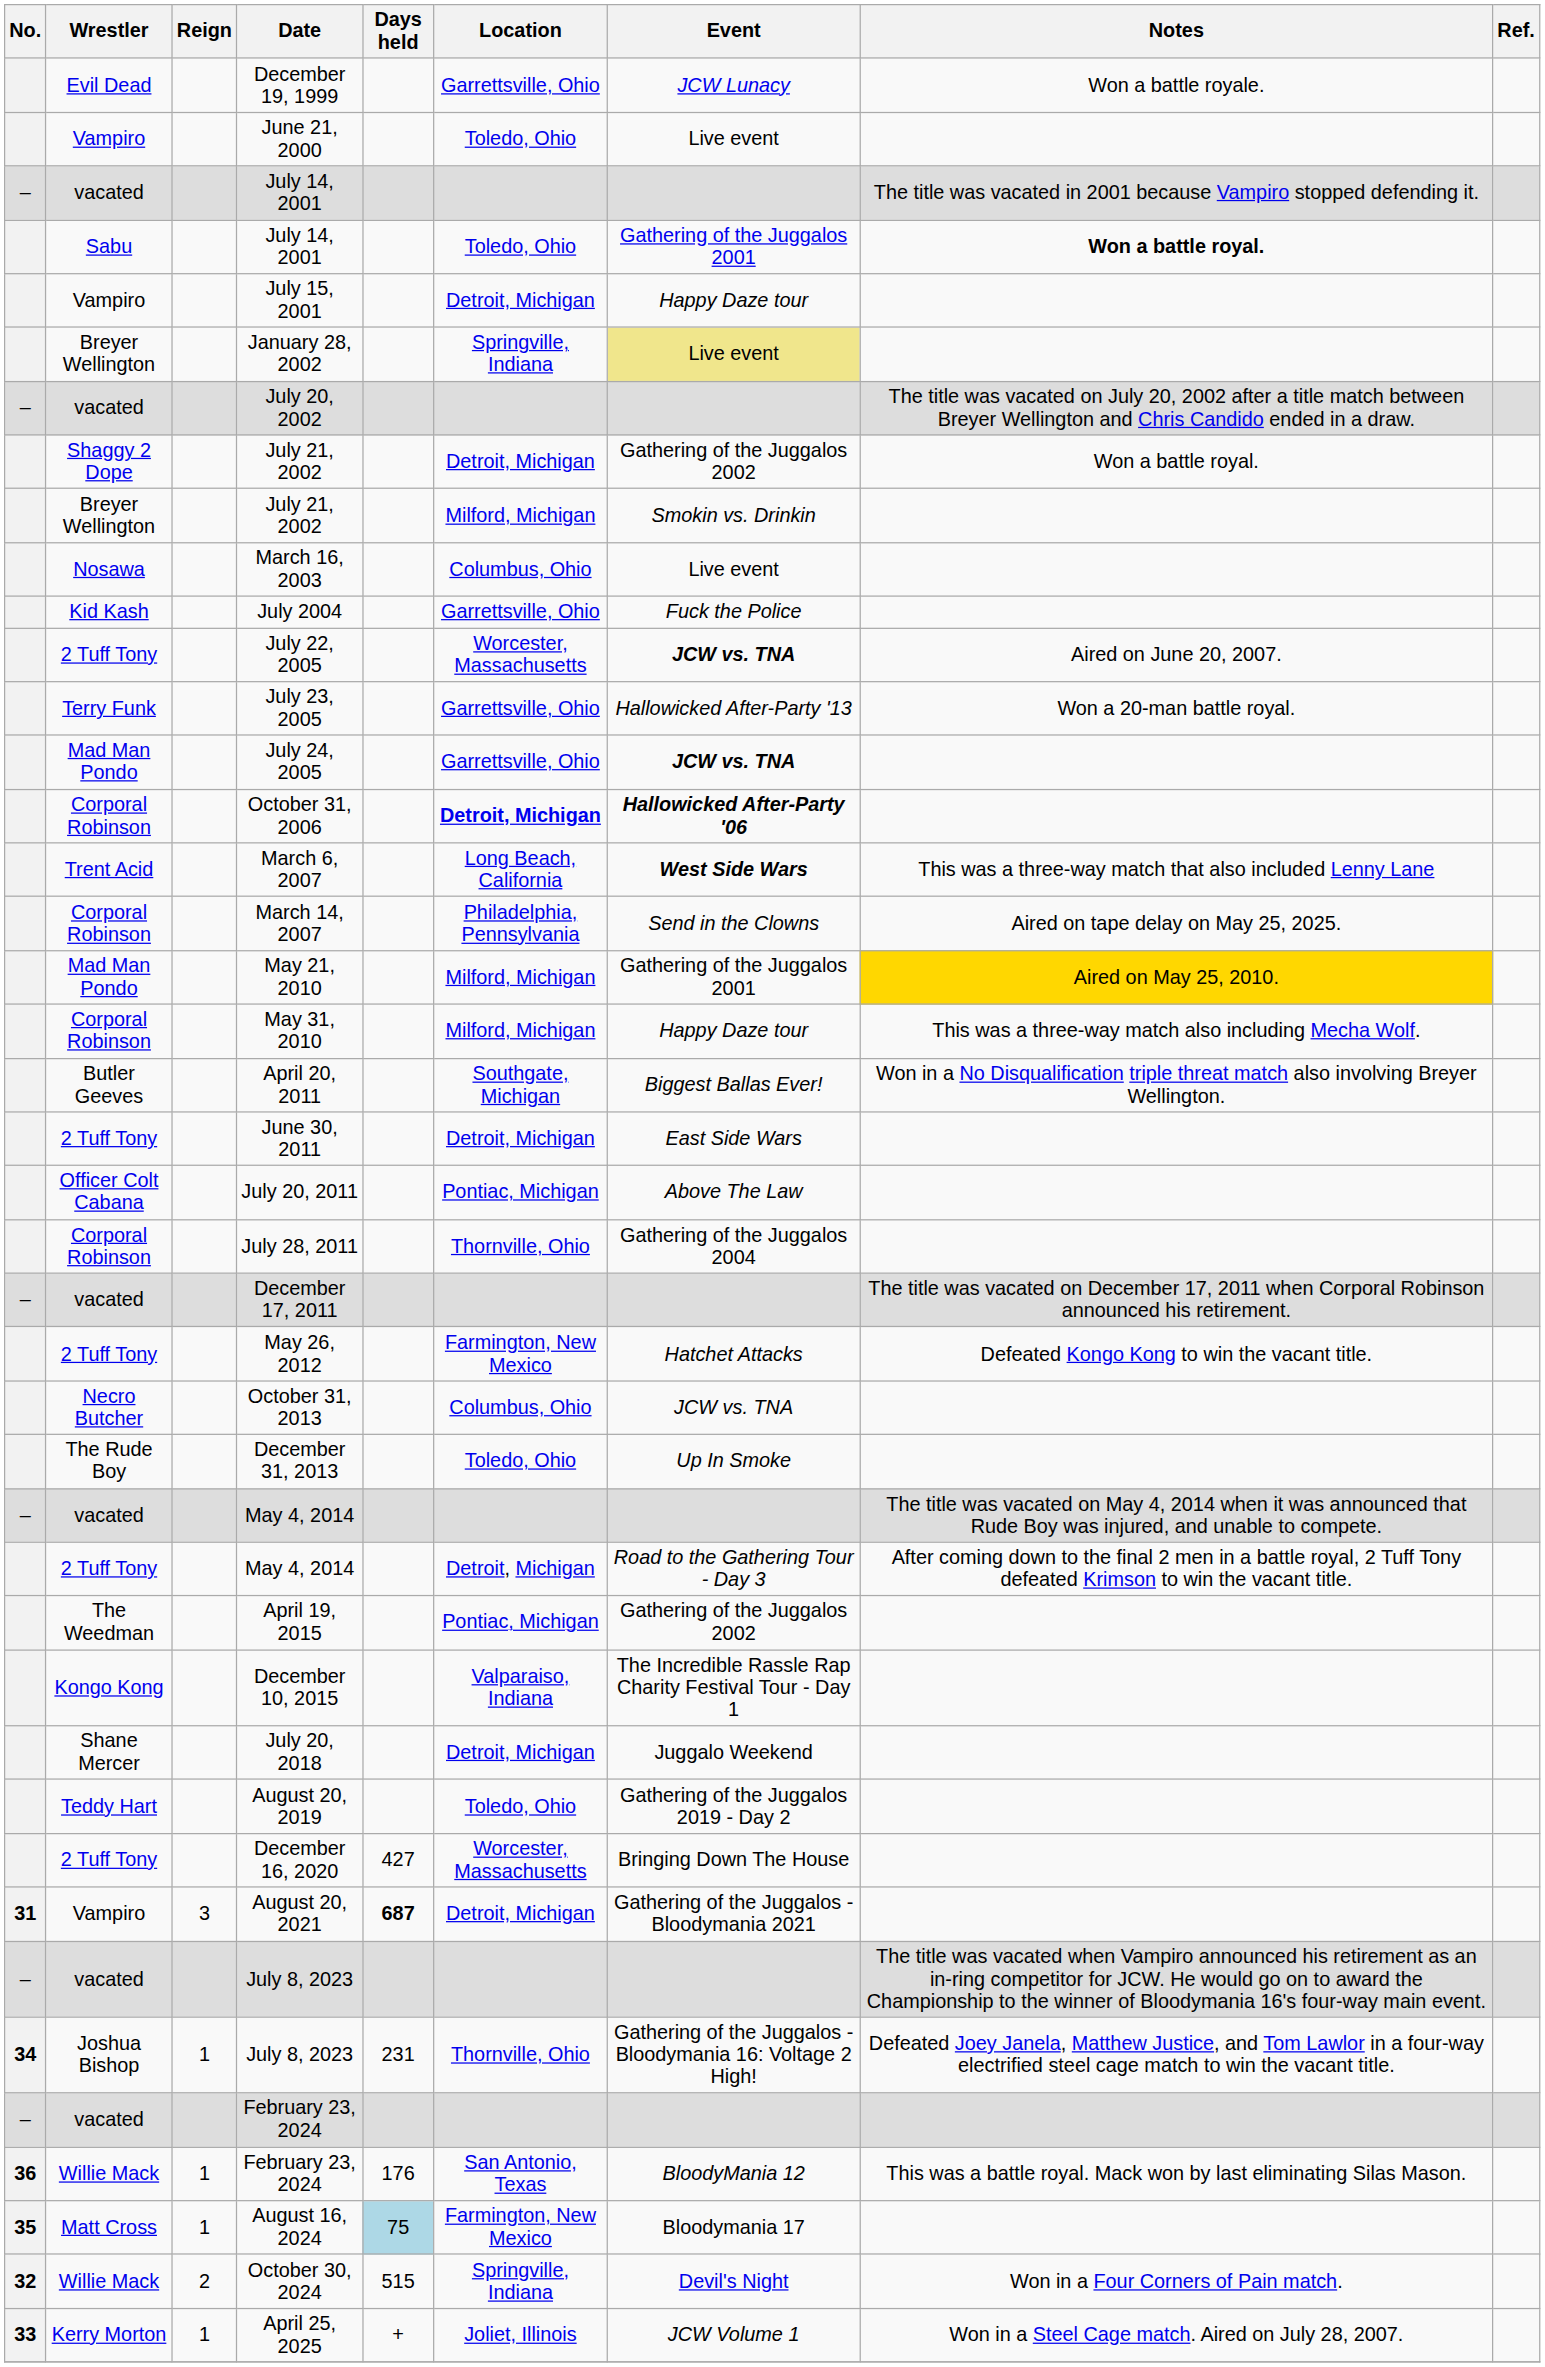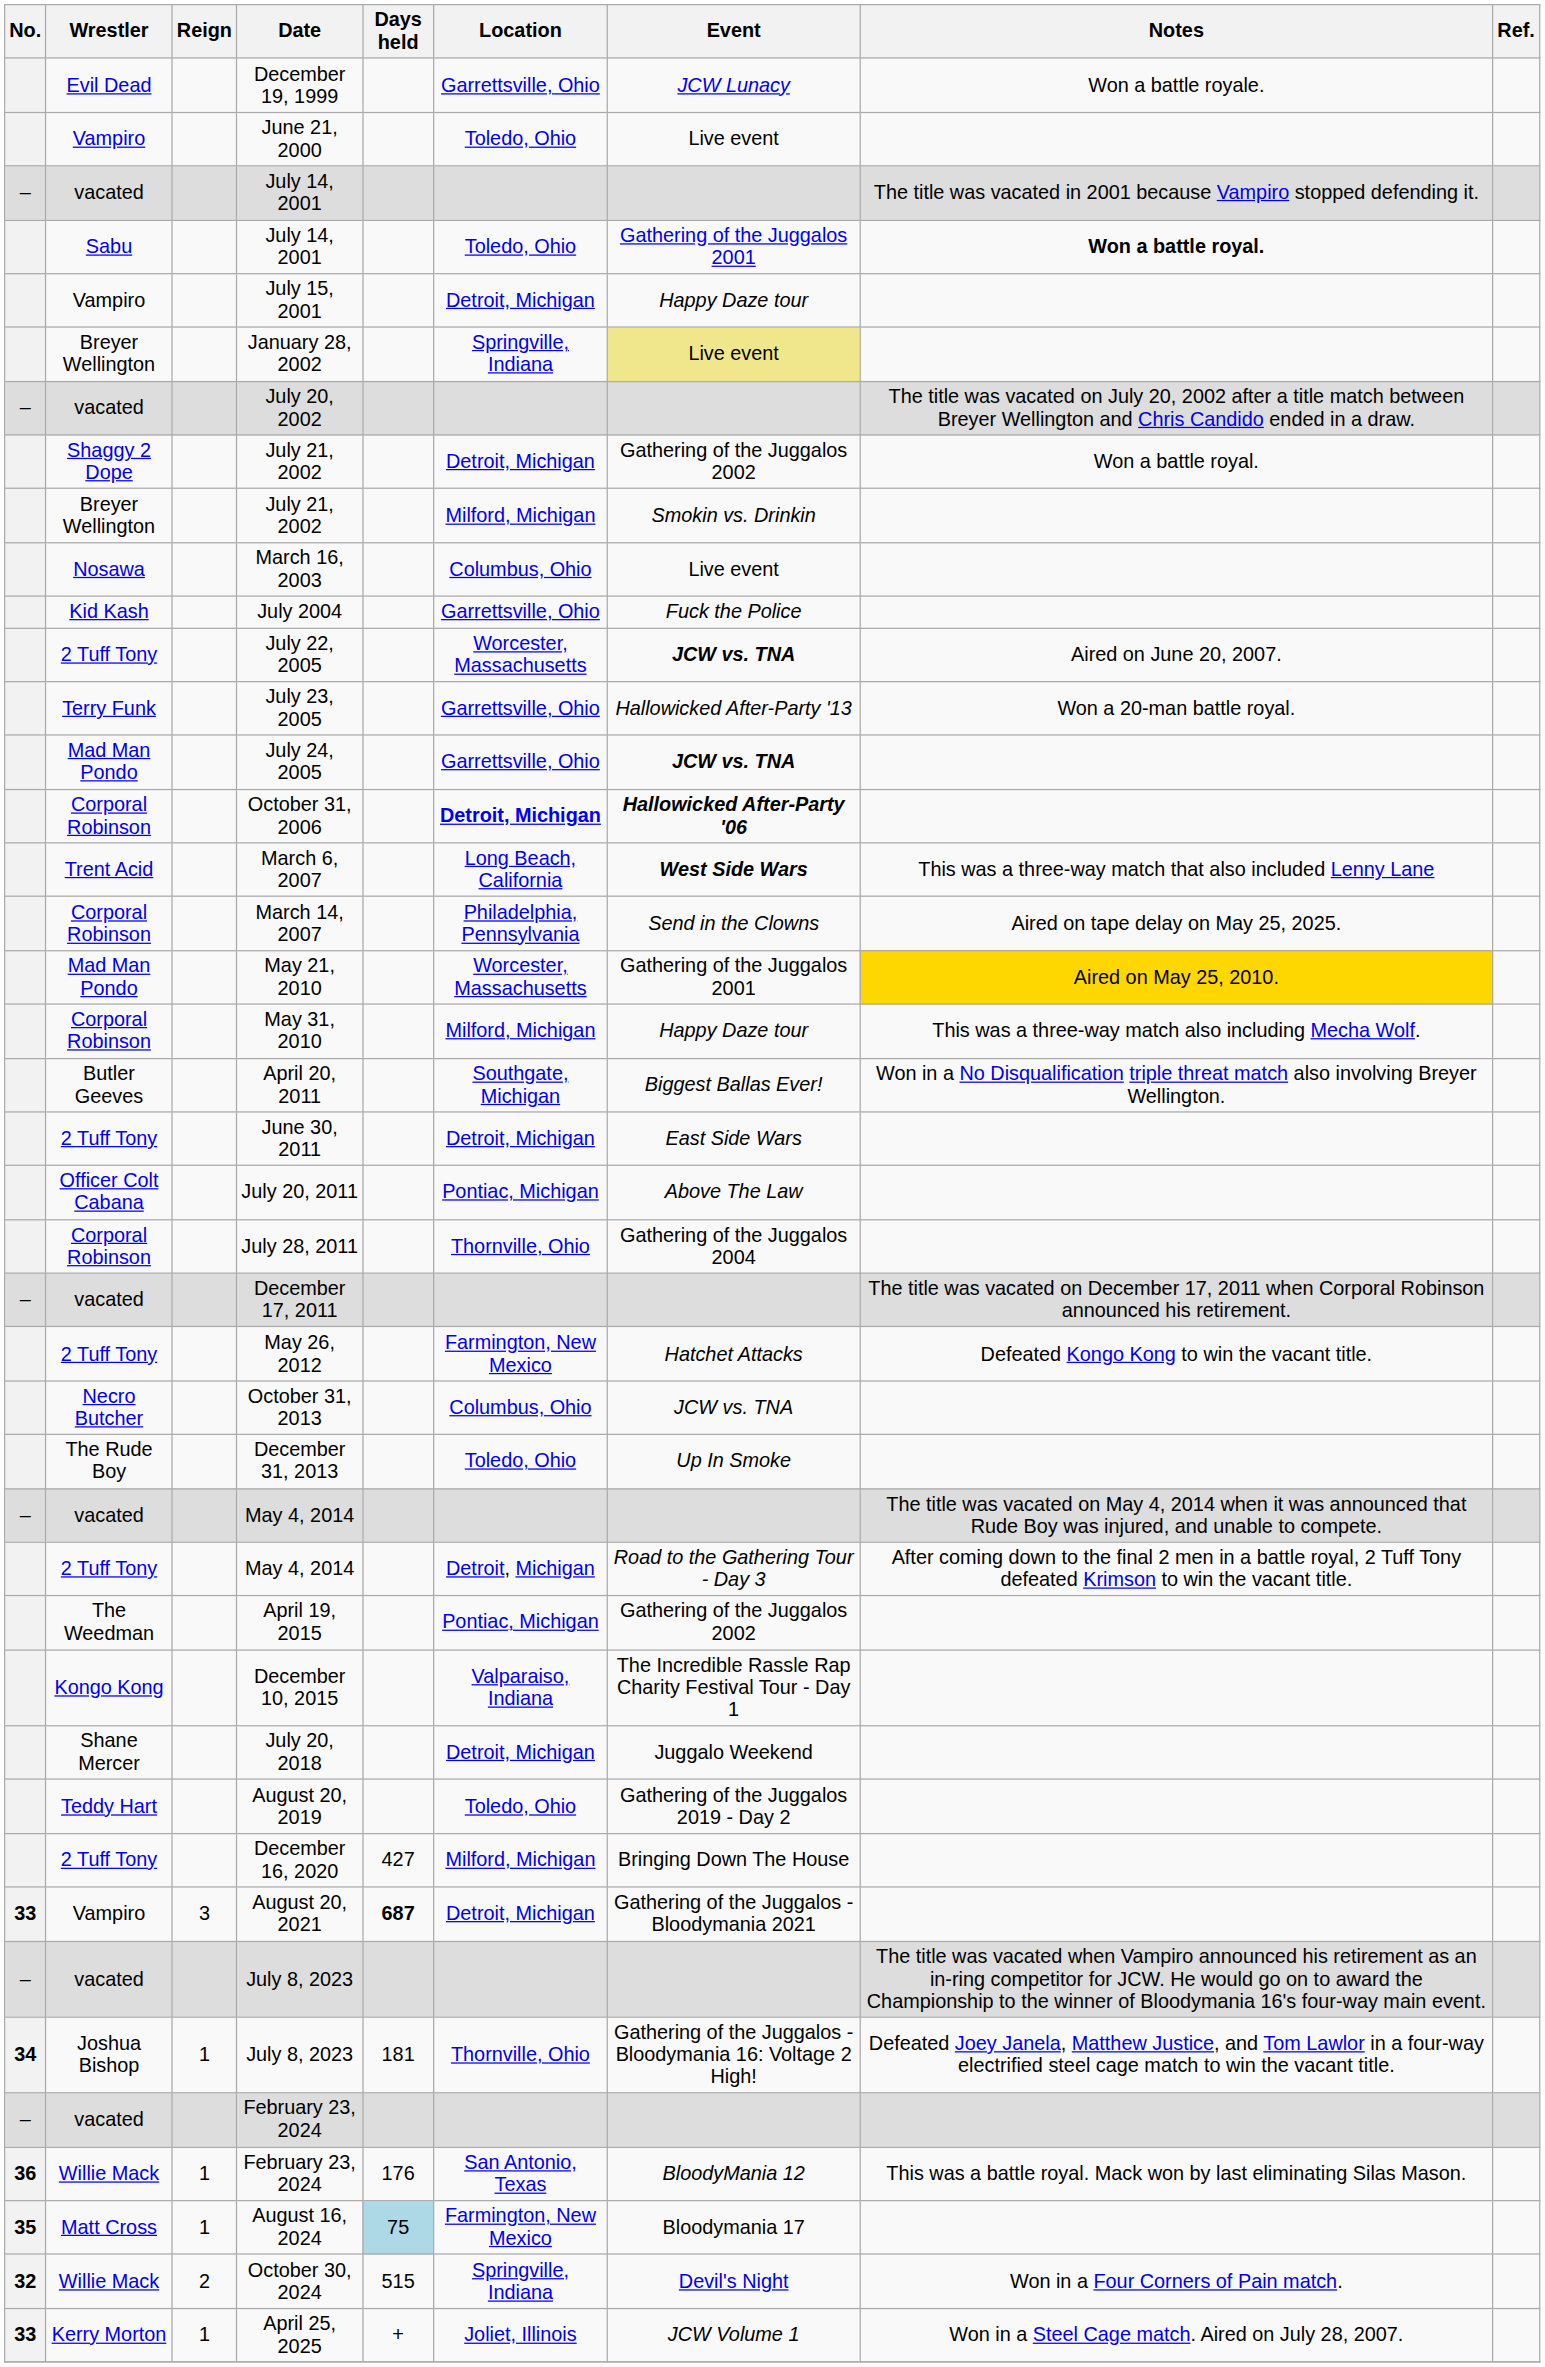May 21, 2010 | Location: Milford, Michigan -> Worcester, Massachusetts
December 16, 2020 | Location: Worcester, Massachusetts -> Milford, Michigan
August 20, 2021 | No.: 31 -> 33
Joshua Bishop / July 8, 2023 | Days held: 231 -> 181
